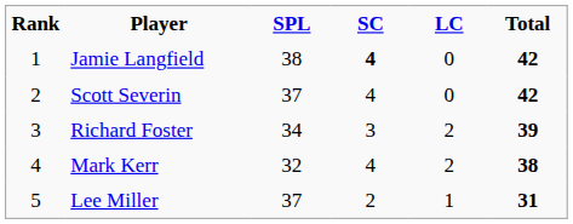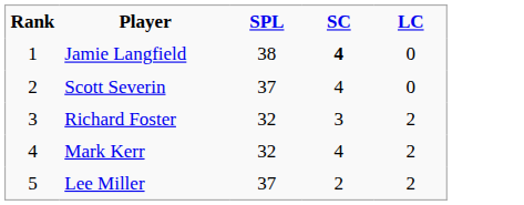- column: Total | 42 | 42 | 39 | 38 | 31
Richard Foster | SPL: 34 -> 32
Lee Miller | LC: 1 -> 2
